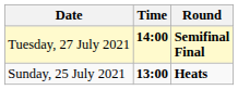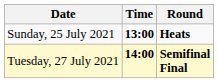rows swapped: Sunday, 25 July 2021 <-> Tuesday, 27 July 2021
